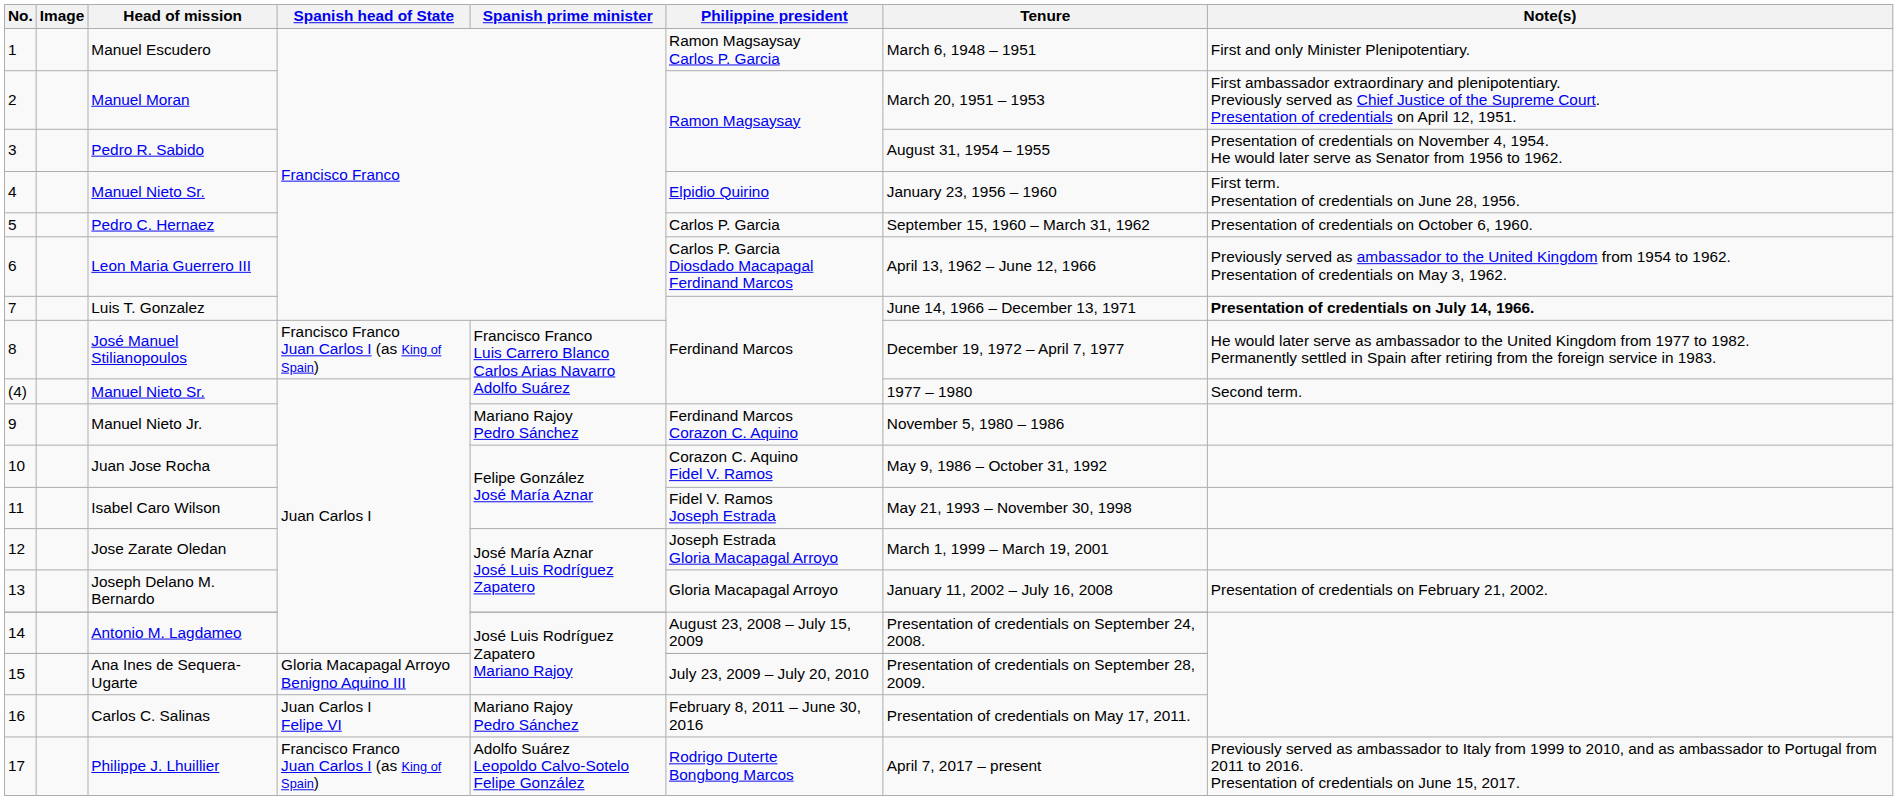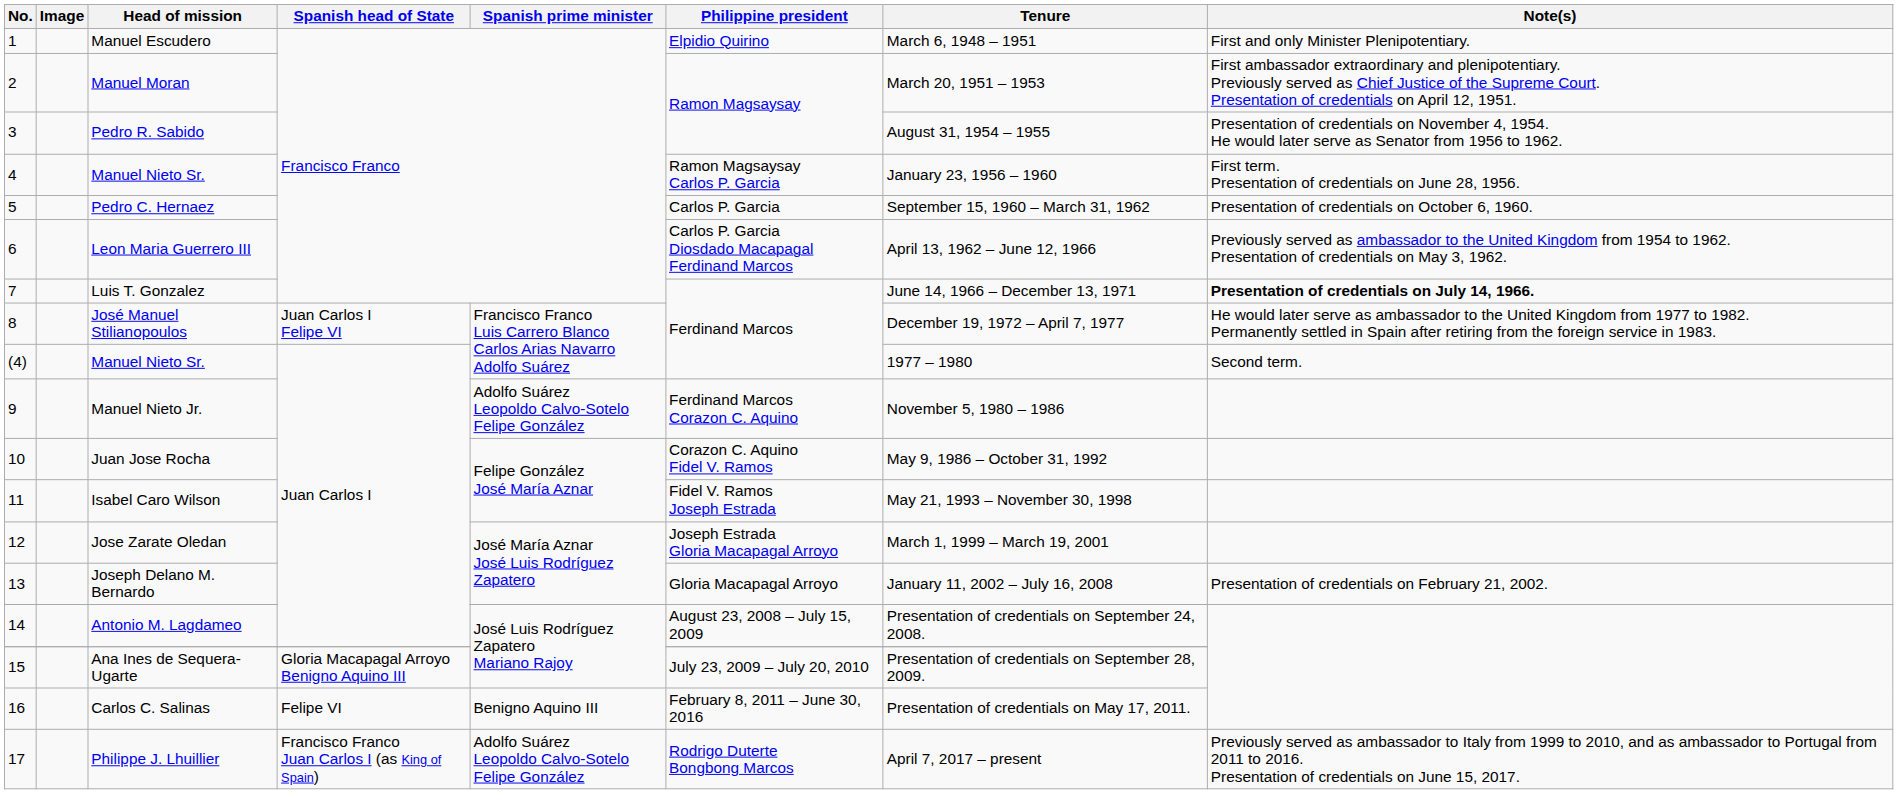Manuel Escudero | Philippine president: Ramon Magsaysay Carlos P. Garcia -> Elpidio Quirino
4 / Manuel Nieto Sr. | Philippine president: Elpidio Quirino -> Ramon Magsaysay Carlos P. Garcia
José Manuel Stilianopoulos | Spanish head of State: Francisco Franco Juan Carlos I (as King of Spain) -> Juan Carlos I Felipe VI
Manuel Nieto Jr. | Spanish prime minister: Mariano Rajoy Pedro Sánchez -> Adolfo Suárez Leopoldo Calvo-Sotelo Felipe González
Carlos C. Salinas | Spanish head of State: Juan Carlos I Felipe VI -> Felipe VI
Carlos C. Salinas | Spanish prime minister: Mariano Rajoy Pedro Sánchez -> Benigno Aquino III
